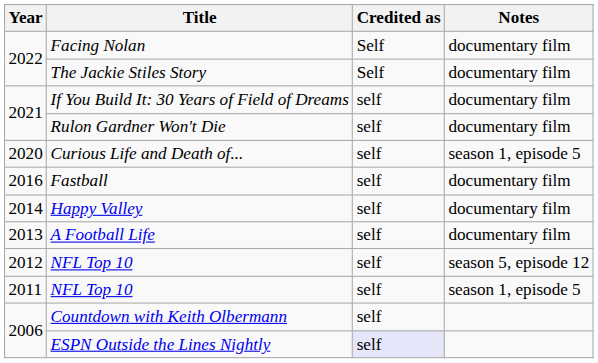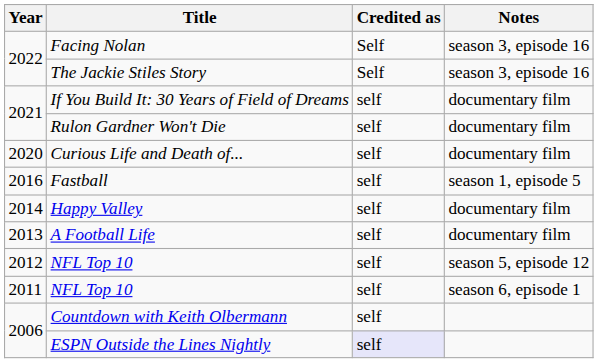Facing Nolan | Notes: documentary film -> season 3, episode 16
The Jackie Stiles Story | Notes: documentary film -> season 3, episode 16
Curious Life and Death of... | Notes: season 1, episode 5 -> documentary film
Fastball | Notes: documentary film -> season 1, episode 5
2011 / NFL Top 10 | Notes: season 1, episode 5 -> season 6, episode 1
